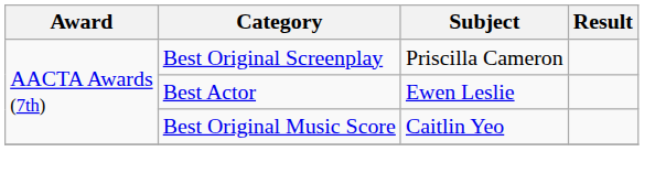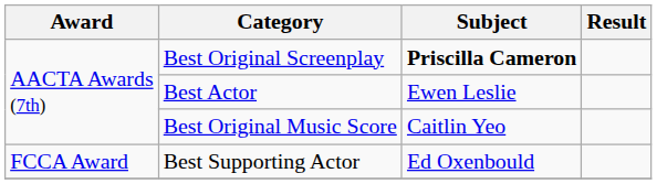Best Original Screenplay | Subject: normal -> bold
+ row: FCCA Award | Best Supporting Actor | Ed Oxenbould
